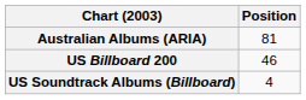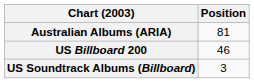US Soundtrack Albums (Billboard) | Position: 4 -> 3
